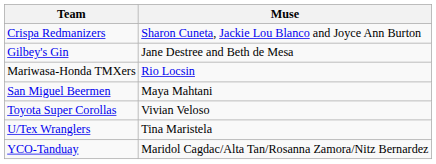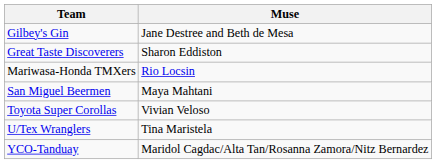- row: Crispa Redmanizers | Sharon Cuneta, Jackie Lou Blanco and Joyce Ann Burton
+ row: Great Taste Discoverers | Sharon Eddiston
